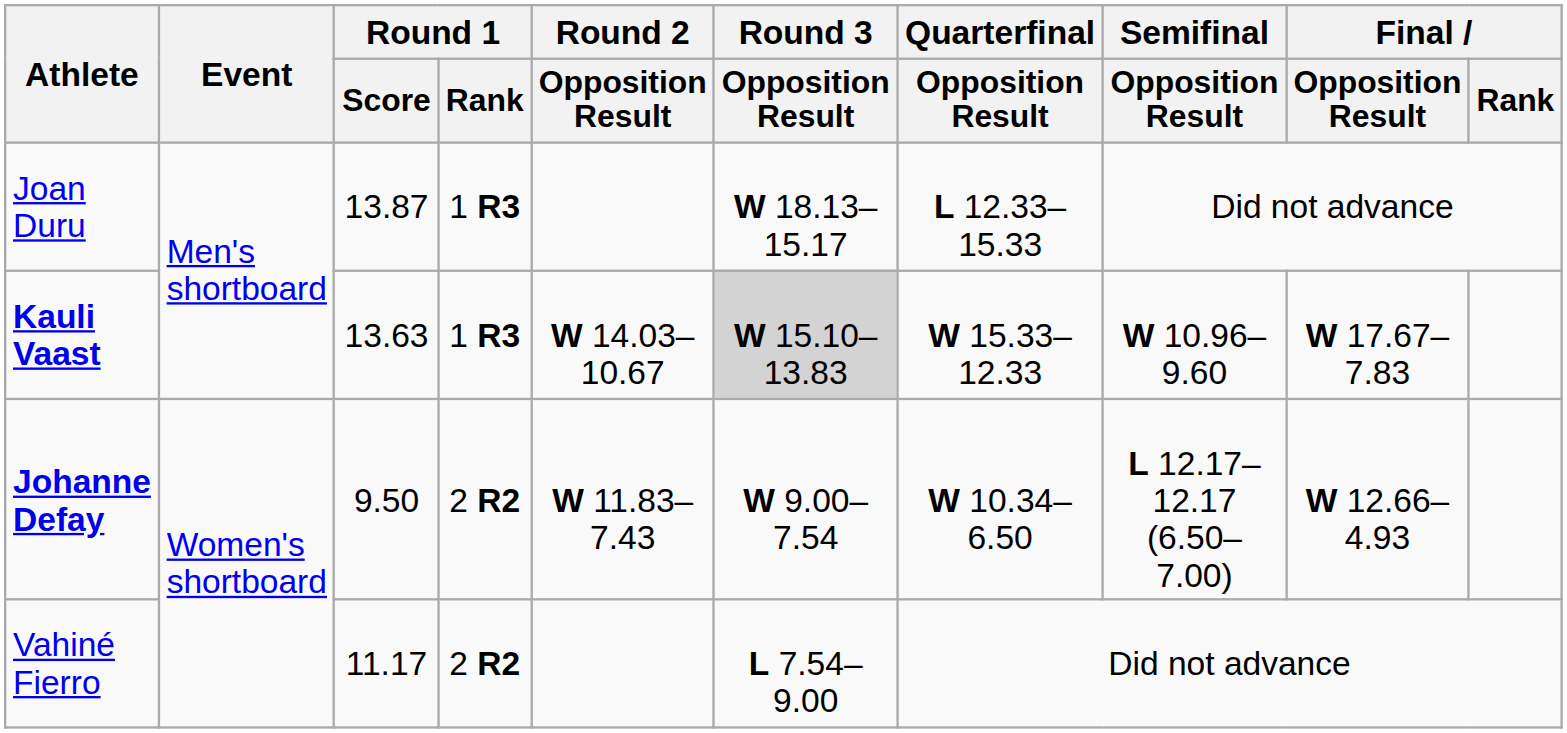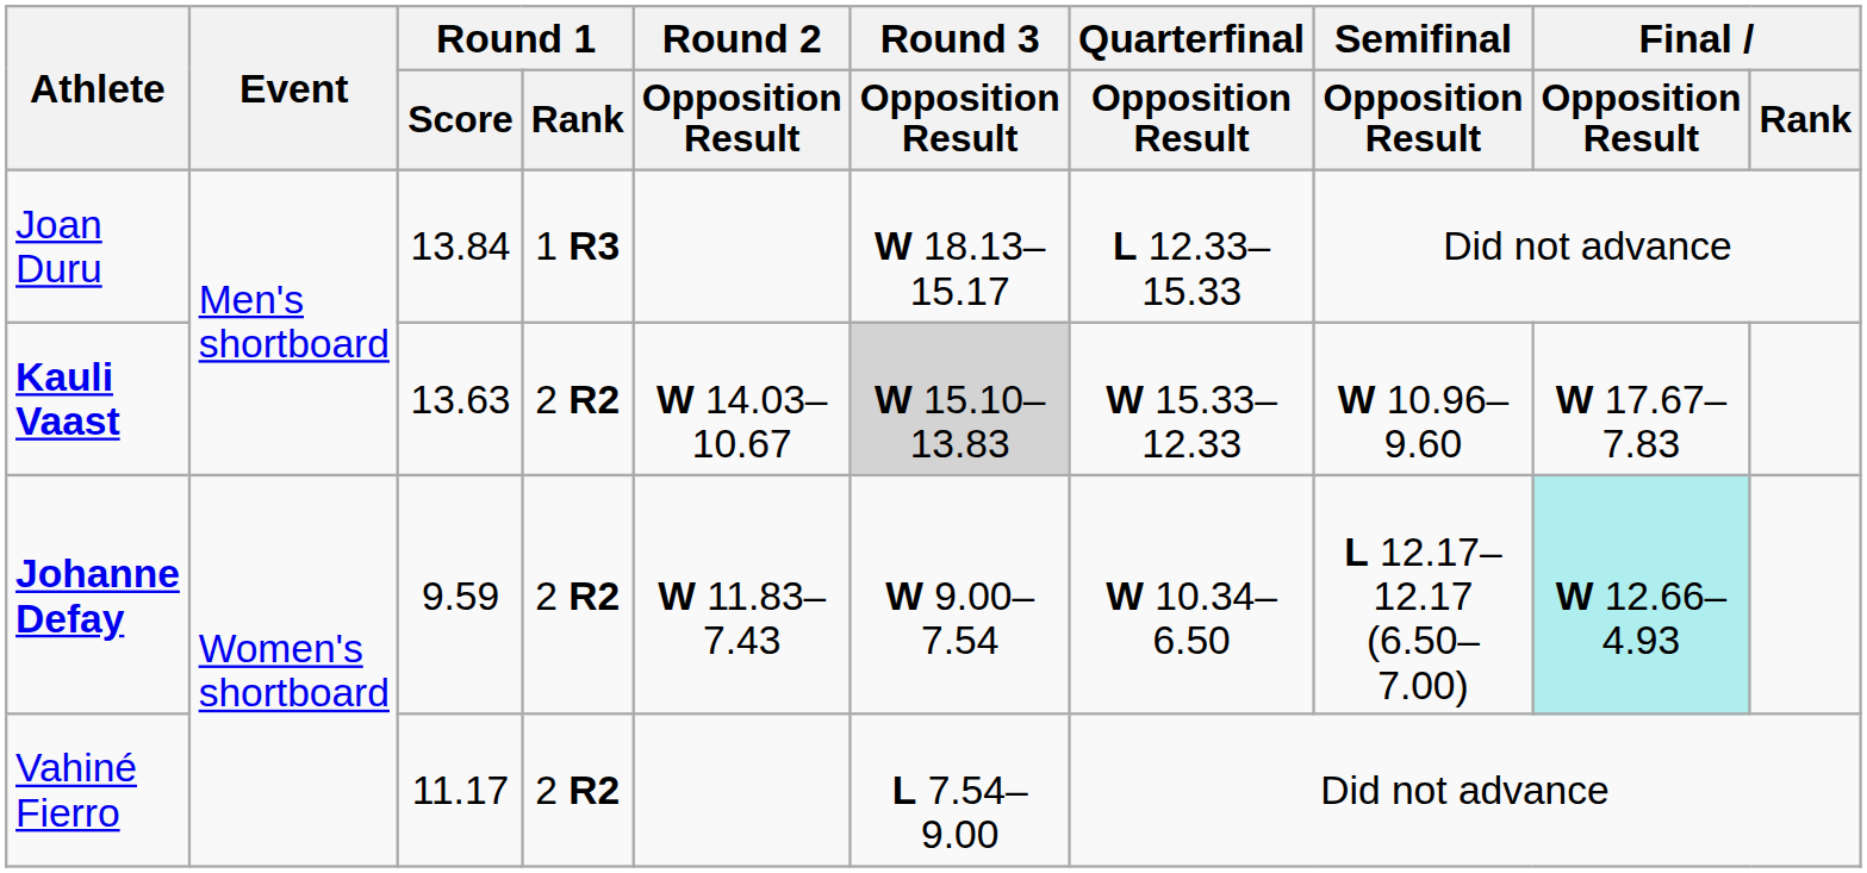Joan Duru | Round 1 / Score: 13.87 -> 13.84
Kauli Vaast | Round 1 / Rank: 1 R3 -> 2 R2
Johanne Defay | Round 1 / Score: 9.50 -> 9.59
Johanne Defay | Final / Opposition Result: no background -> paleturquoise background
